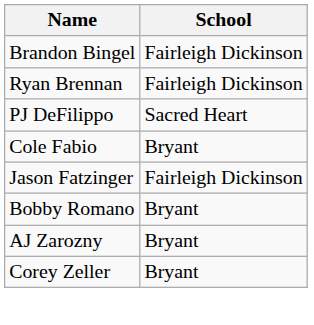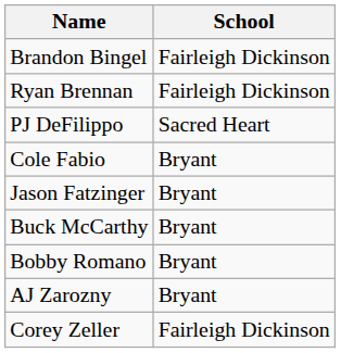Jason Fatzinger | School: Fairleigh Dickinson -> Bryant
+ row: Buck McCarthy | Bryant
Corey Zeller | School: Bryant -> Fairleigh Dickinson
